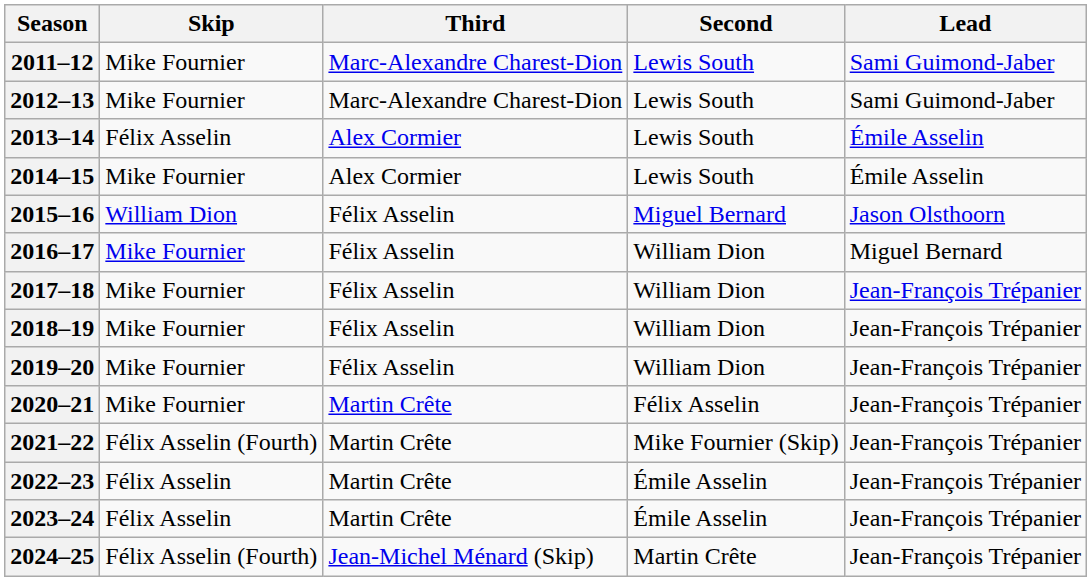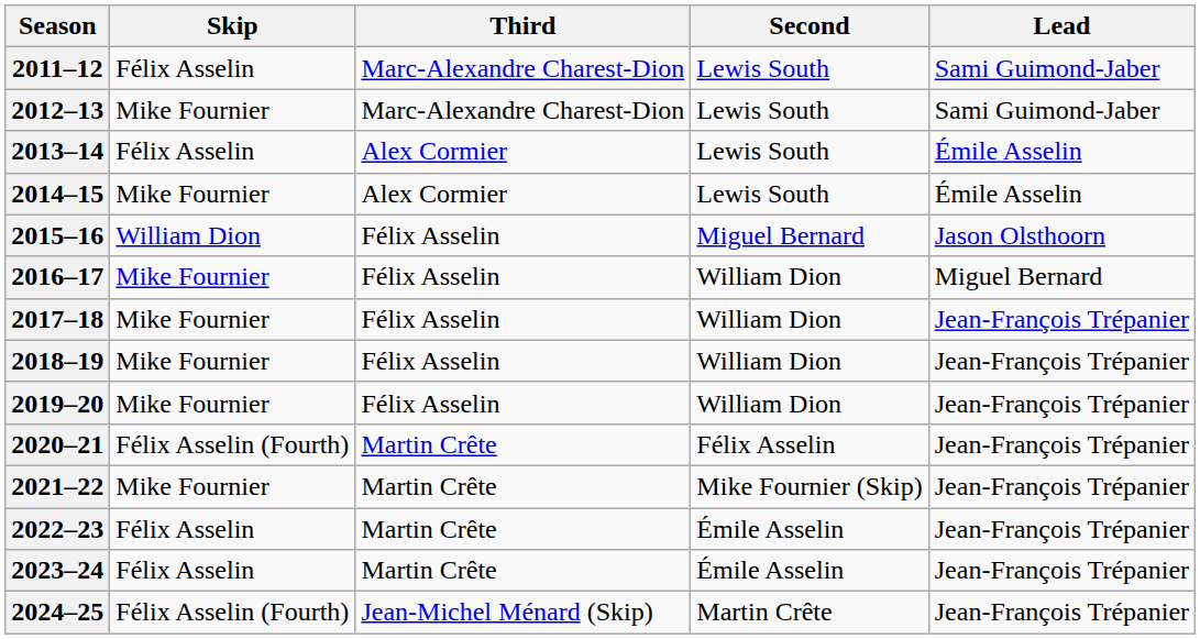2011–12 | Skip: Mike Fournier -> Félix Asselin
2020–21 | Skip: Mike Fournier -> Félix Asselin (Fourth)
2021–22 | Skip: Félix Asselin (Fourth) -> Mike Fournier
